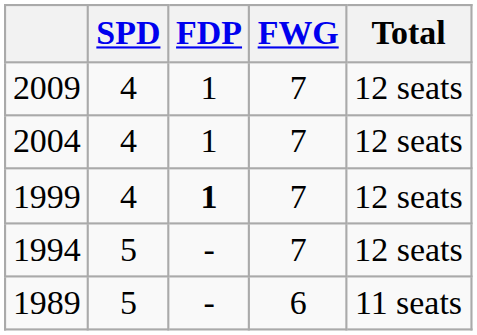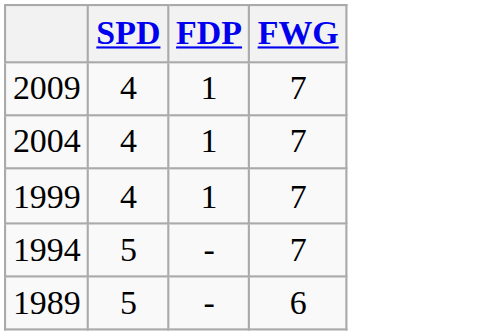- column: Total | 12 seats | 12 seats | 12 seats | 12 seats | 11 seats
1999 | FDP: bold -> normal
